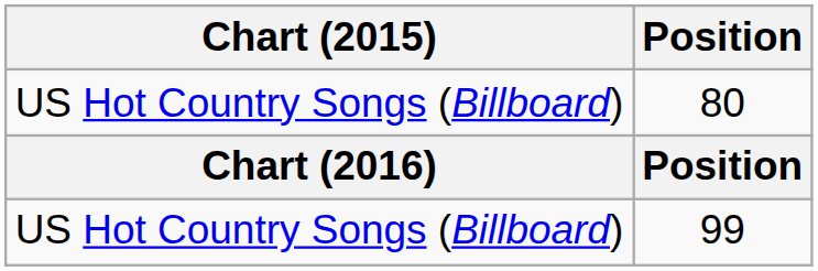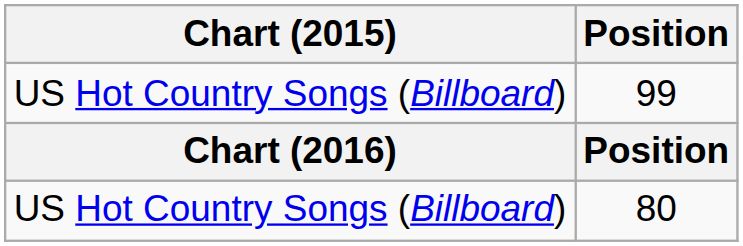rows swapped: 99 <-> 80
